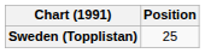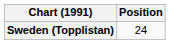Sweden (Topplistan) | Position: 25 -> 24
